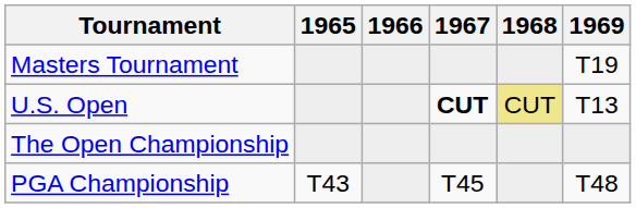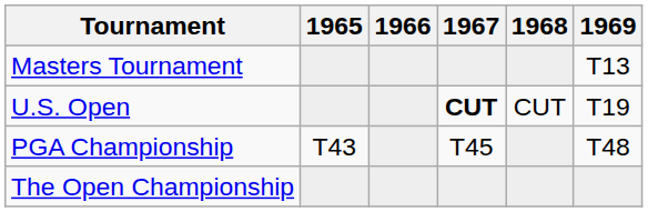Masters Tournament | 1969: T19 -> T13
U.S. Open | 1968: khaki background -> no background
U.S. Open | 1969: T13 -> T19
rows swapped: The Open Championship <-> PGA Championship
